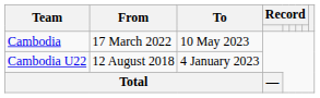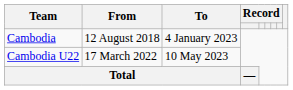Cambodia | From: 17 March 2022 -> 12 August 2018
Cambodia | To: 10 May 2023 -> 4 January 2023
Cambodia U22 | From: 12 August 2018 -> 17 March 2022
Cambodia U22 | To: 4 January 2023 -> 10 May 2023
